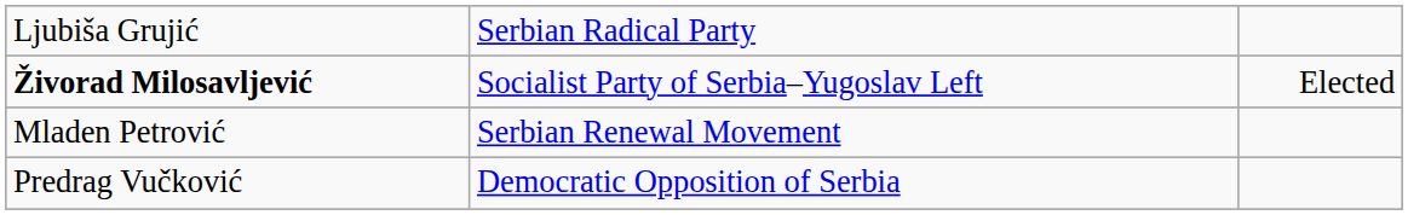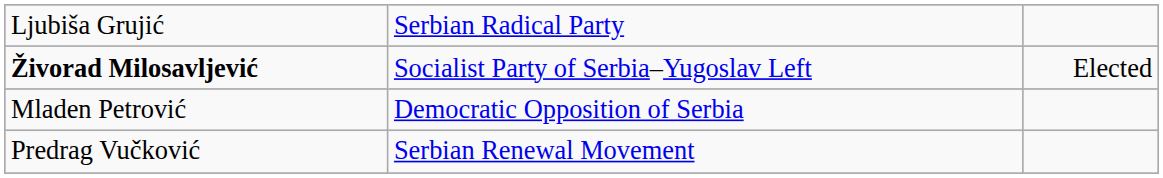Mladen Petrović | column 2: Serbian Renewal Movement -> Democratic Opposition of Serbia
Predrag Vučković | column 2: Democratic Opposition of Serbia -> Serbian Renewal Movement
